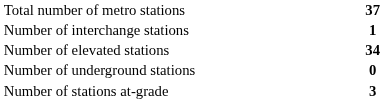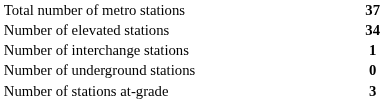rows swapped: Number of interchange stations <-> Number of elevated stations
